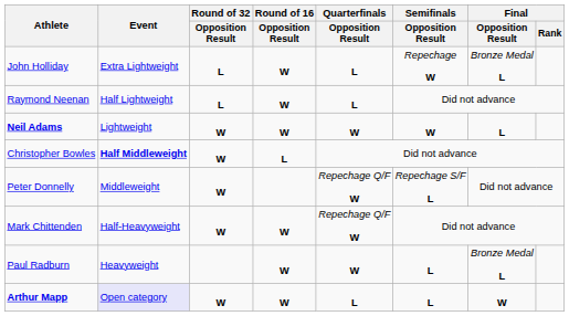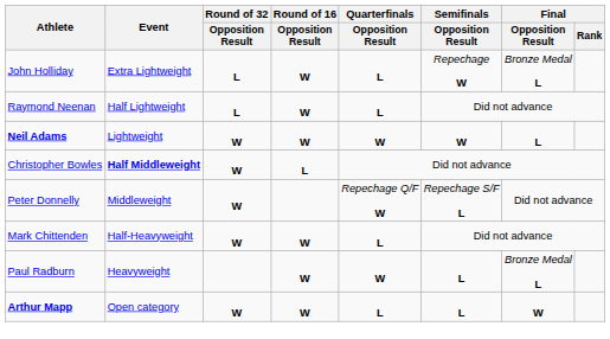Mark Chittenden | Quarterfinals / Opposition Result: Repechage Q/F W -> L
Arthur Mapp | Event: lavender background -> no background
